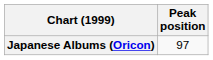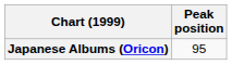Japanese Albums (Oricon) | Peak position: 97 -> 95
